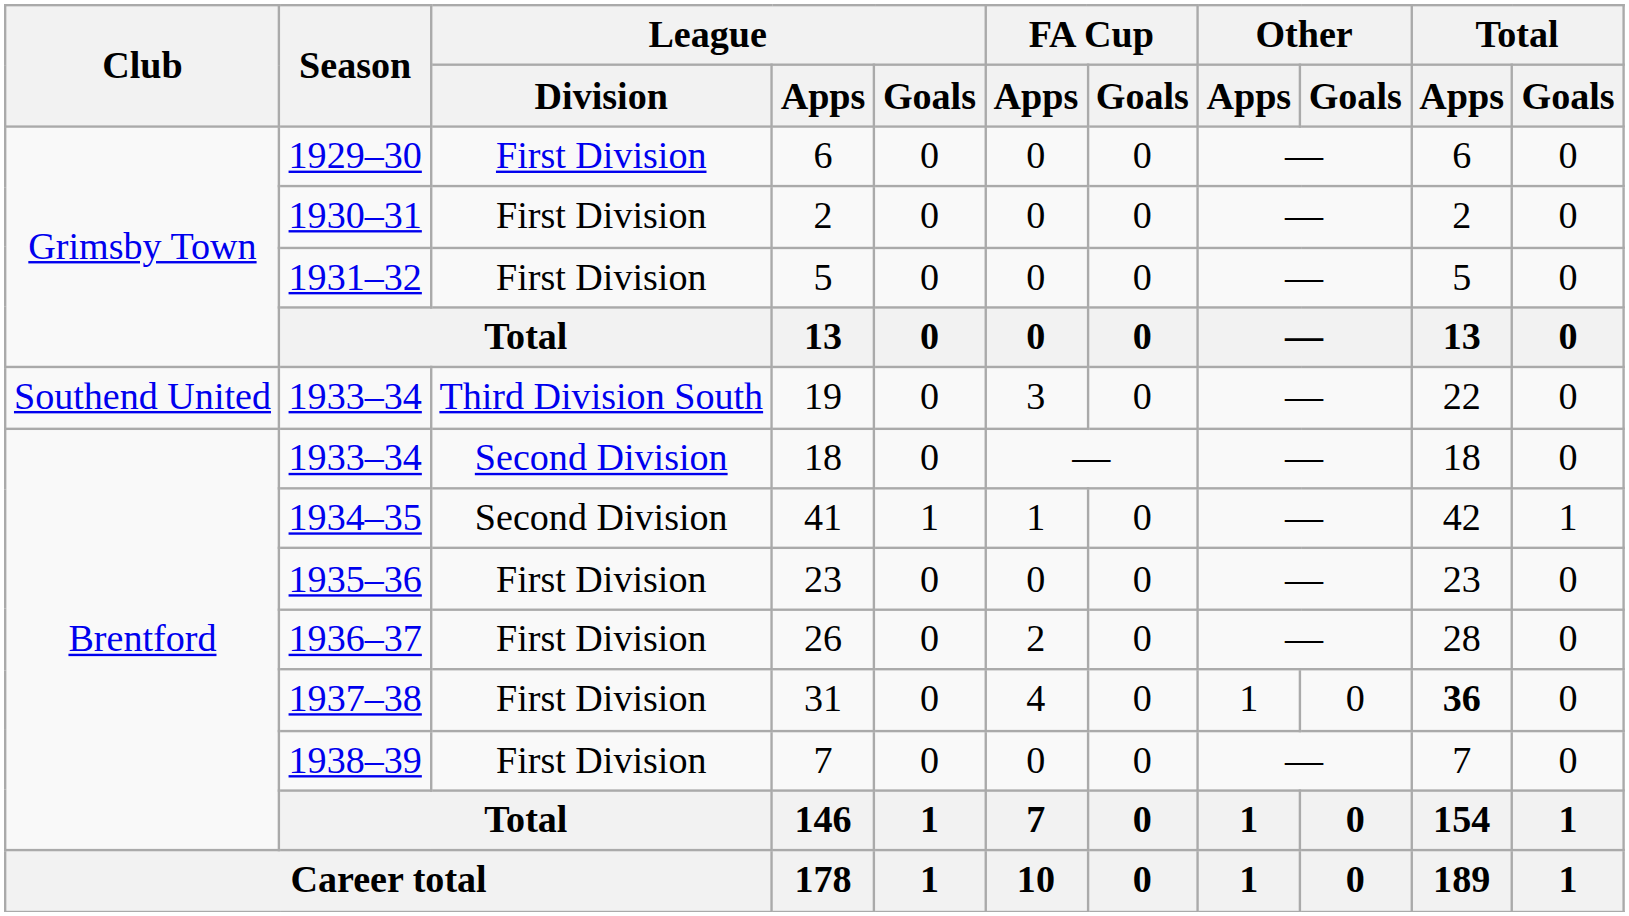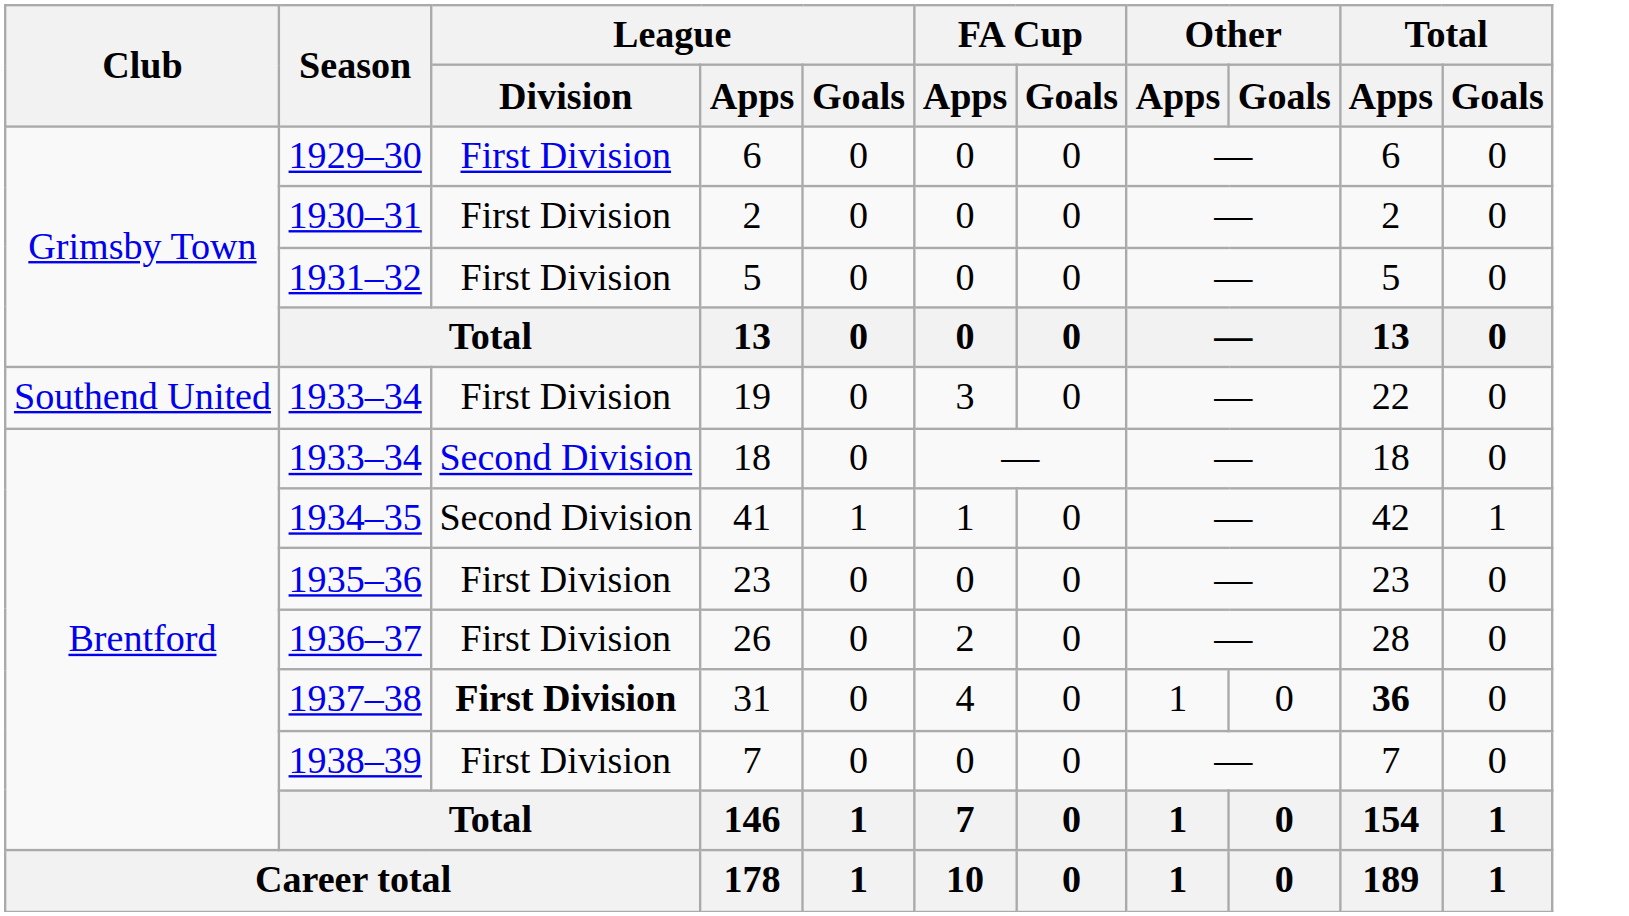19 | League / Division: Third Division South -> First Division
31 | League / Division: normal -> bold
